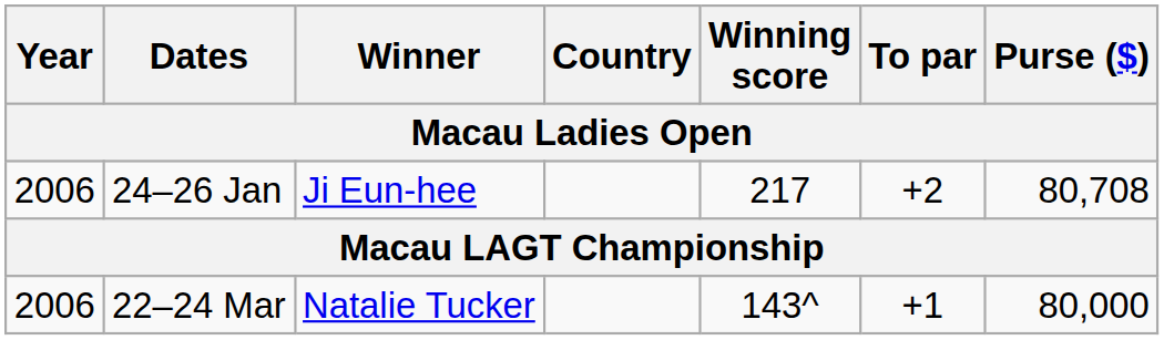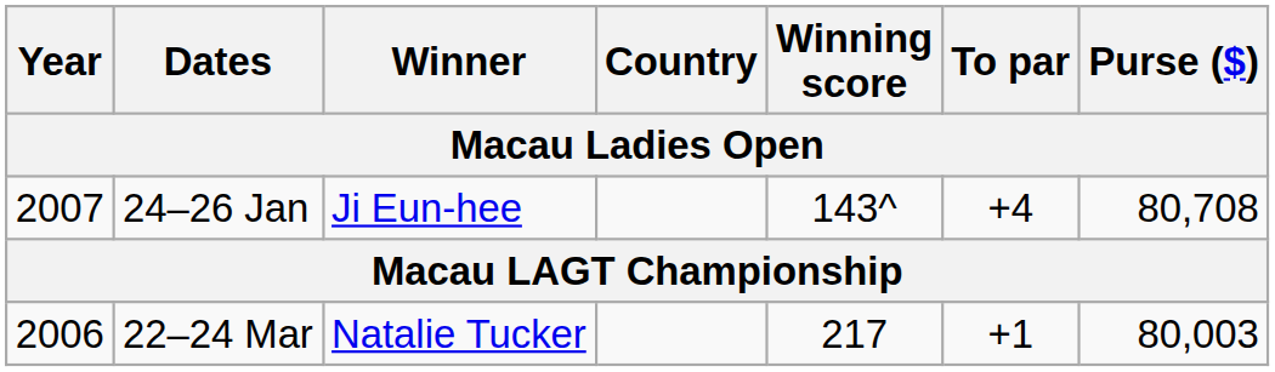24–26 Jan | Year: 2006 -> 2007
24–26 Jan | Winning score: 217 -> 143^
24–26 Jan | To par: +2 -> +4
22–24 Mar | Winning score: 143^ -> 217
22–24 Mar | Purse ($): 80,000 -> 80,003
